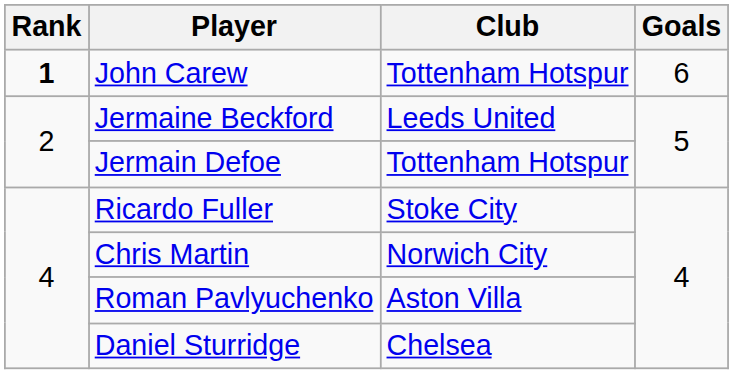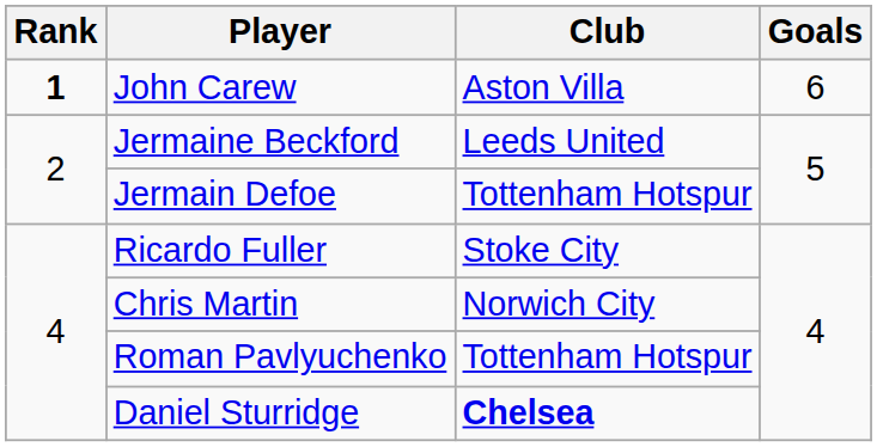John Carew | Club: Tottenham Hotspur -> Aston Villa
Roman Pavlyuchenko | Club: Aston Villa -> Tottenham Hotspur
Daniel Sturridge | Club: normal -> bold
